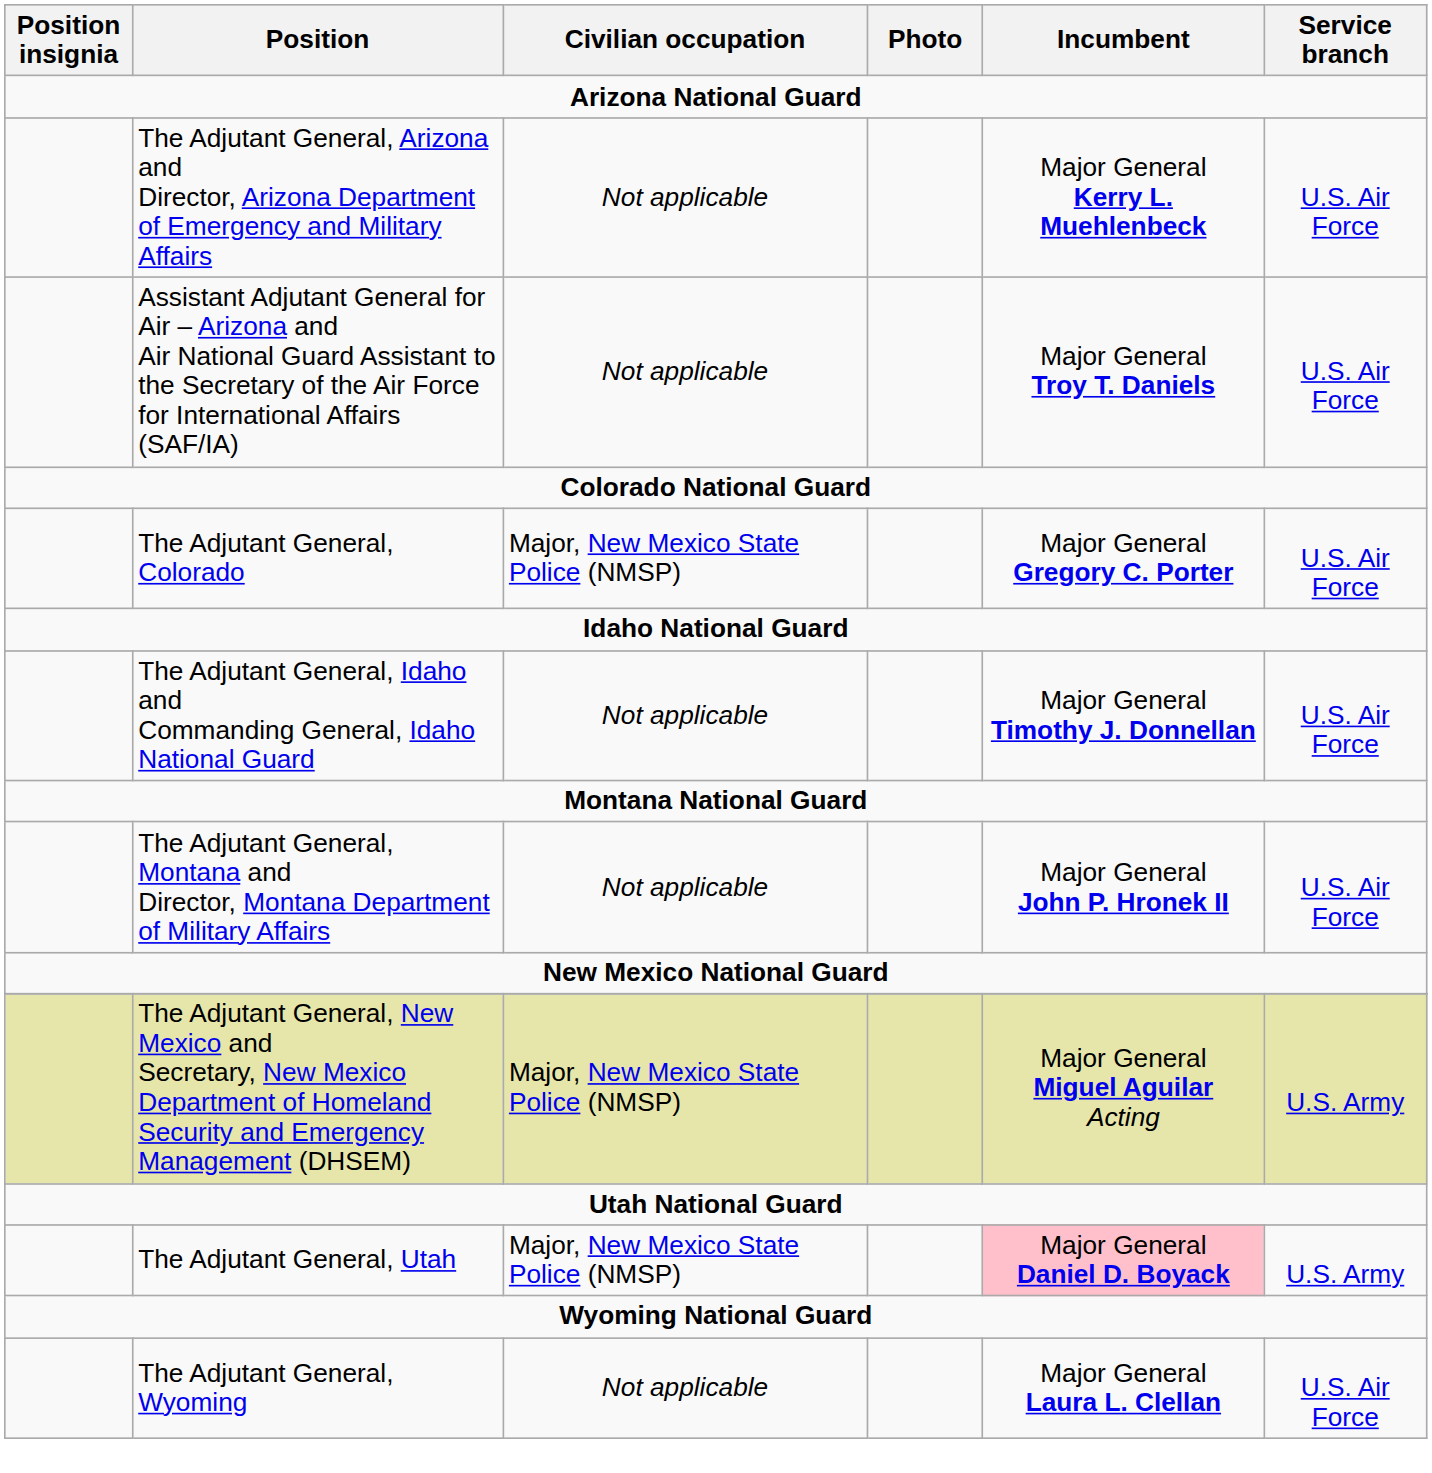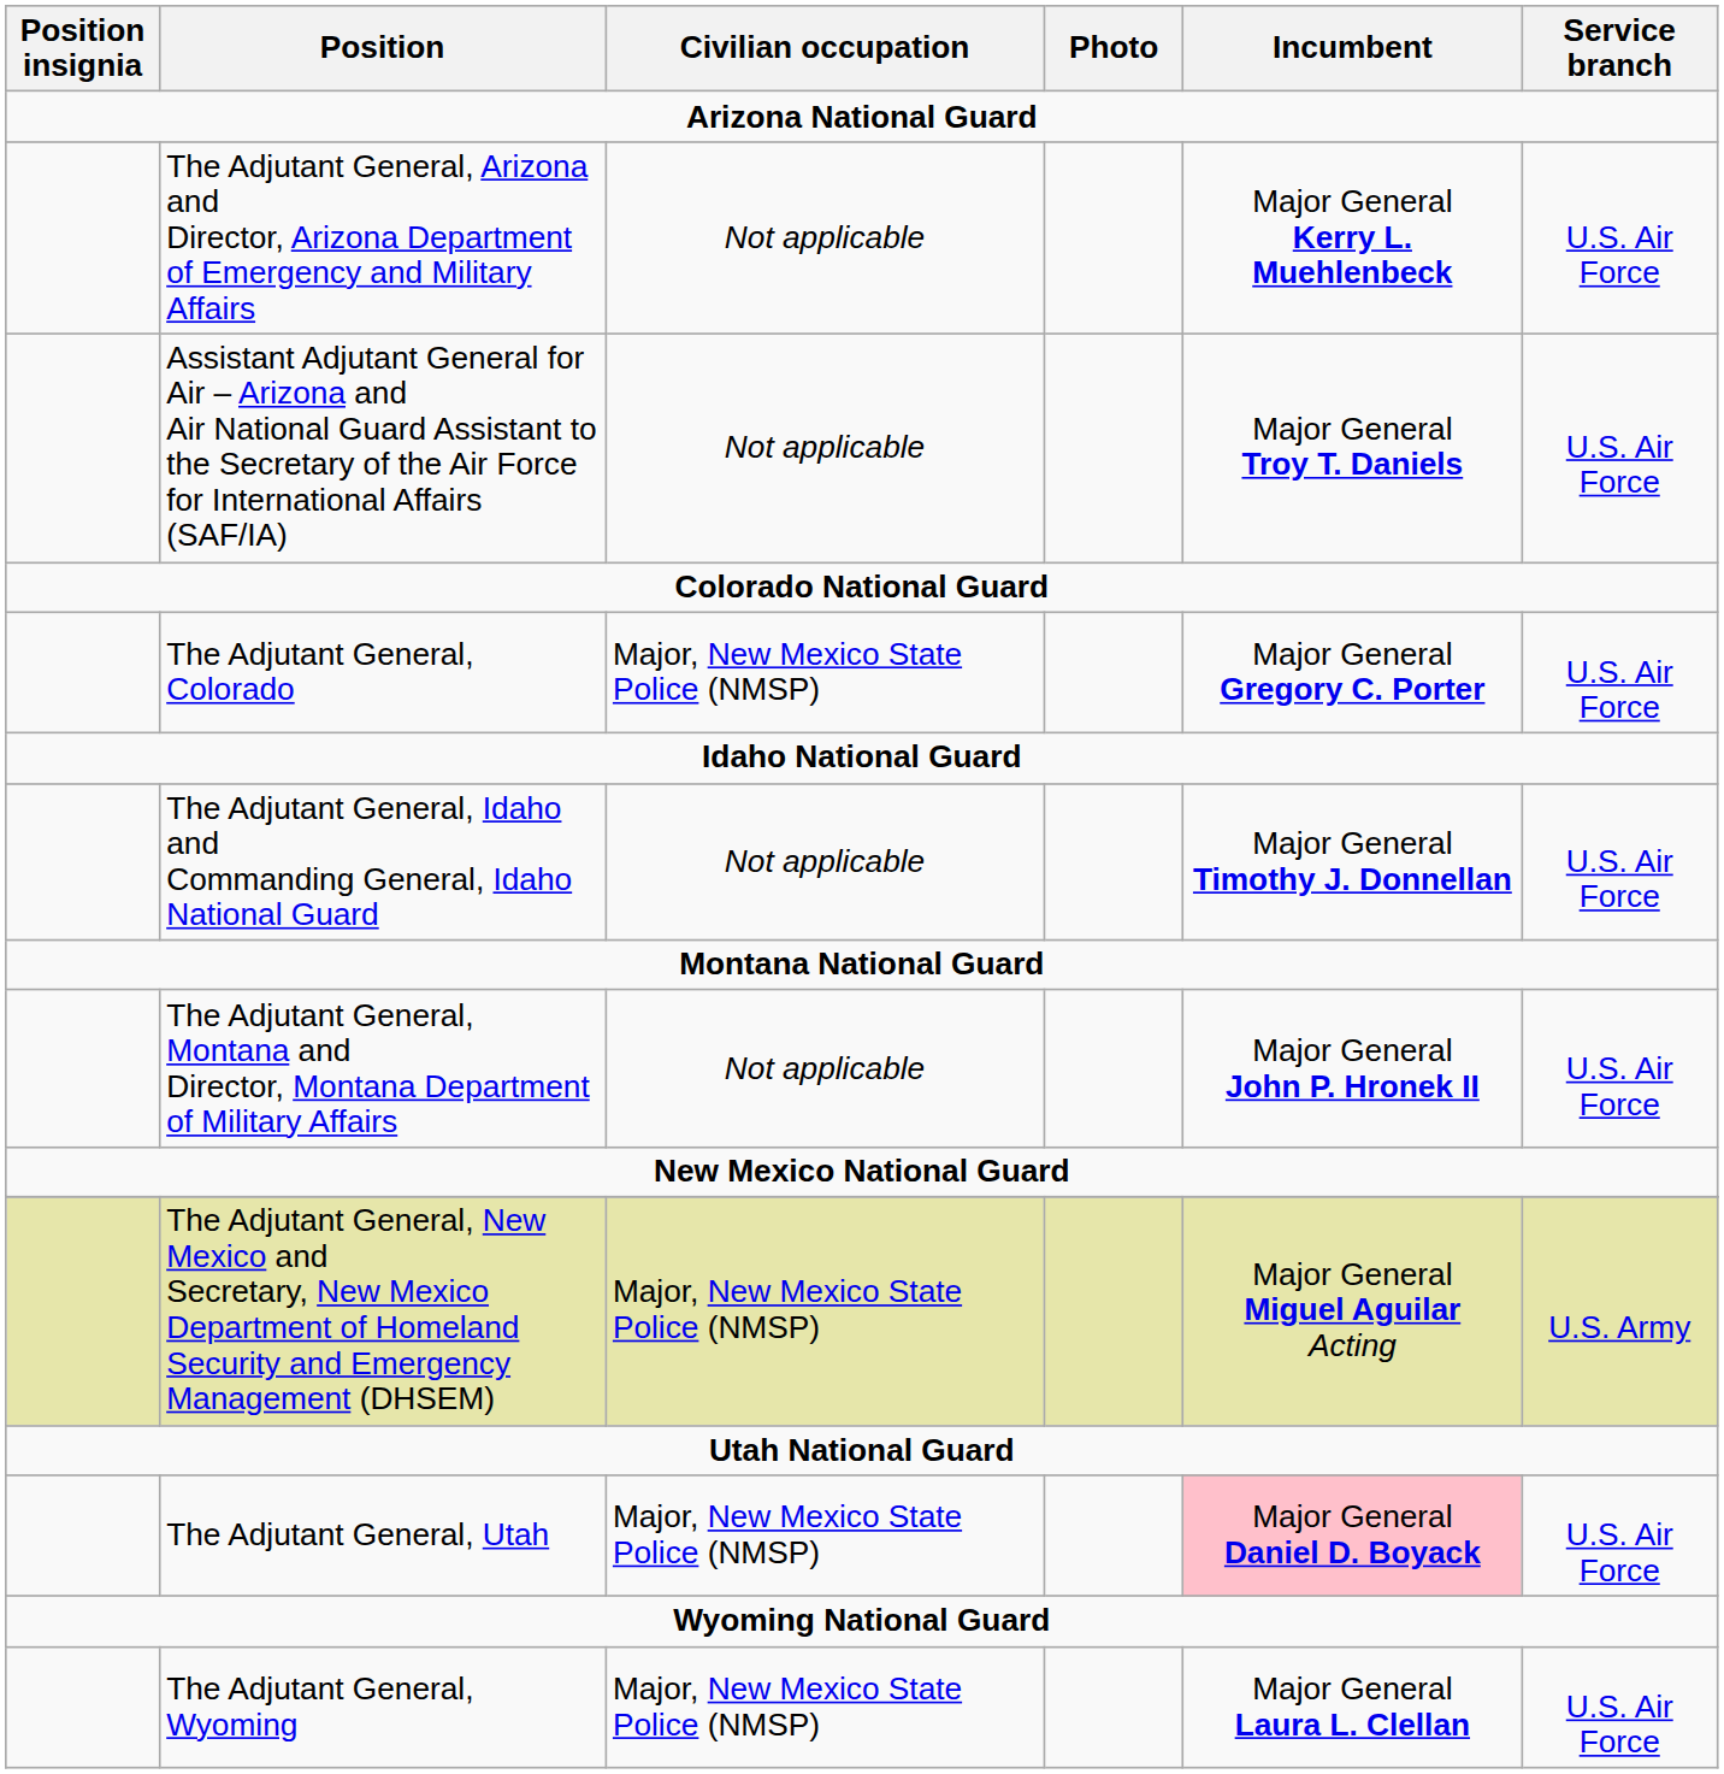The Adjutant General, Utah | Service branch: U.S. Army -> U.S. Air Force
The Adjutant General, Wyoming | Civilian occupation: Not applicable -> Major, New Mexico State Police (NMSP)
